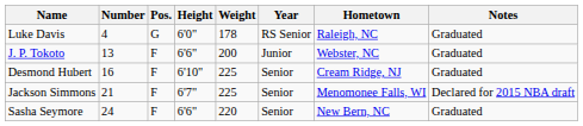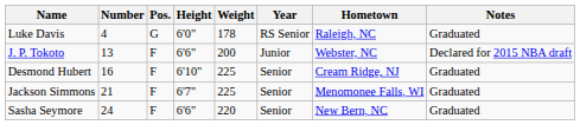J. P. Tokoto | Notes: Graduated -> Declared for 2015 NBA draft
Jackson Simmons | Notes: Declared for 2015 NBA draft -> Graduated
